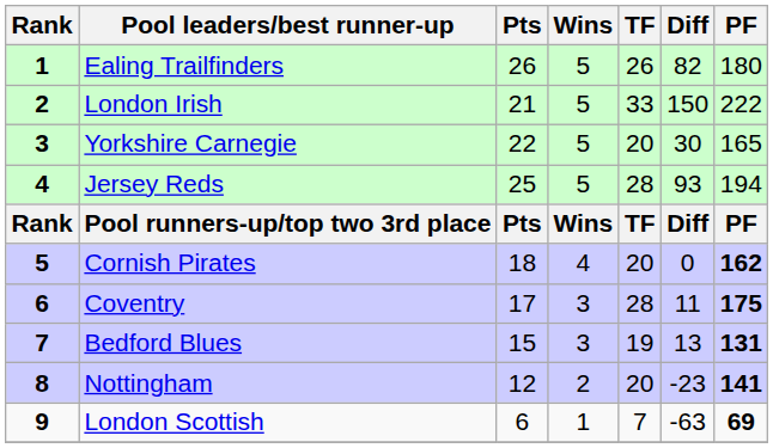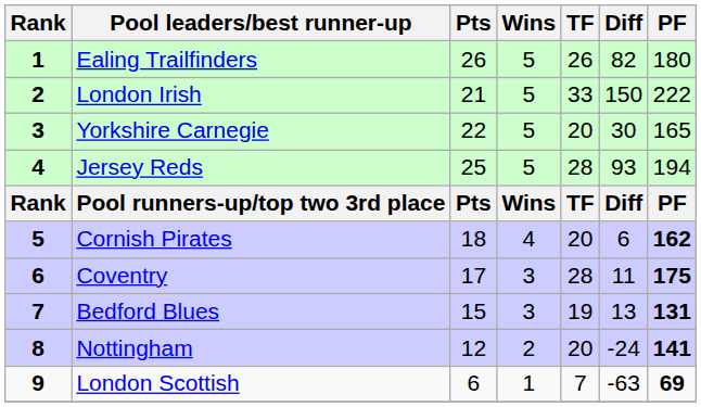Cornish Pirates | Diff: 0 -> 6
Nottingham | Diff: -23 -> -24
